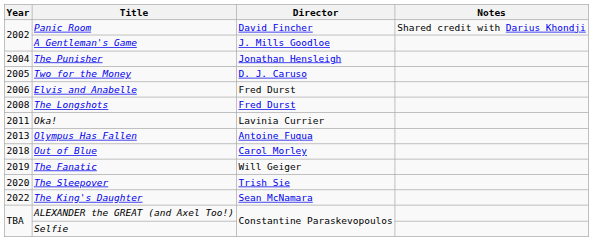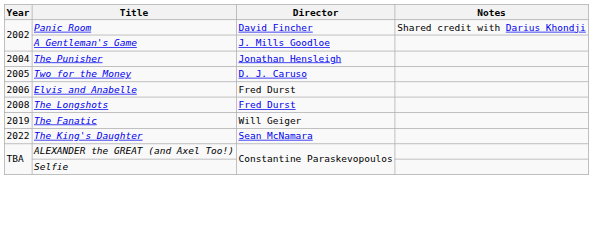- row: 2011 | Oka! | Lavinia Currier
- row: 2013 | Olympus Has Fallen | Antoine Fuqua
- row: 2018 | Out of Blue | Carol Morley
- row: 2020 | The Sleepover | Trish Sie
